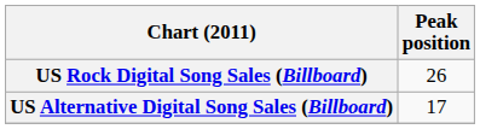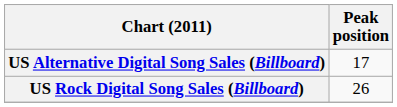rows swapped: US Alternative Digital Song Sales (Billboard) <-> US Rock Digital Song Sales (Billboard)
